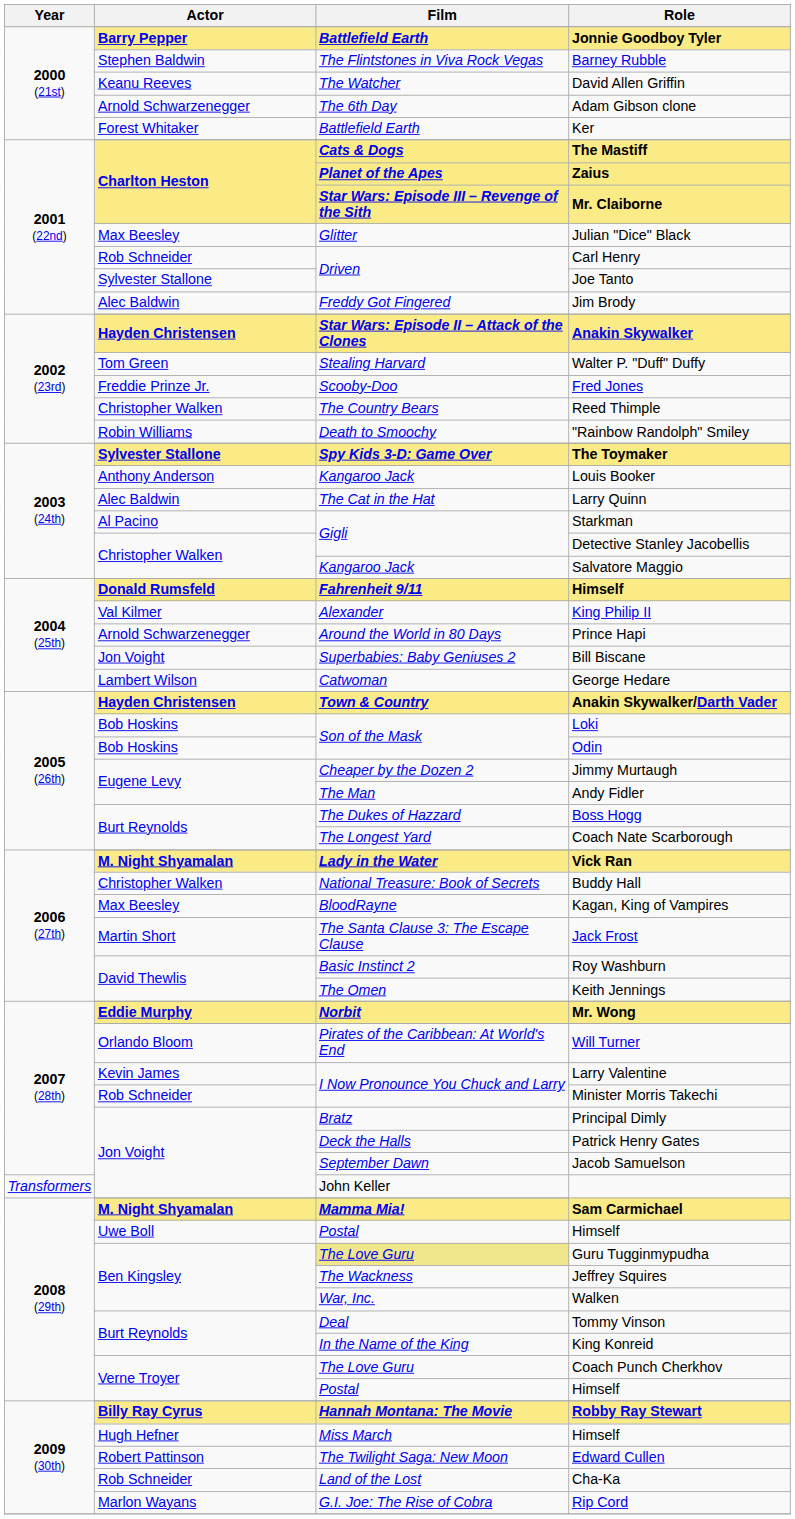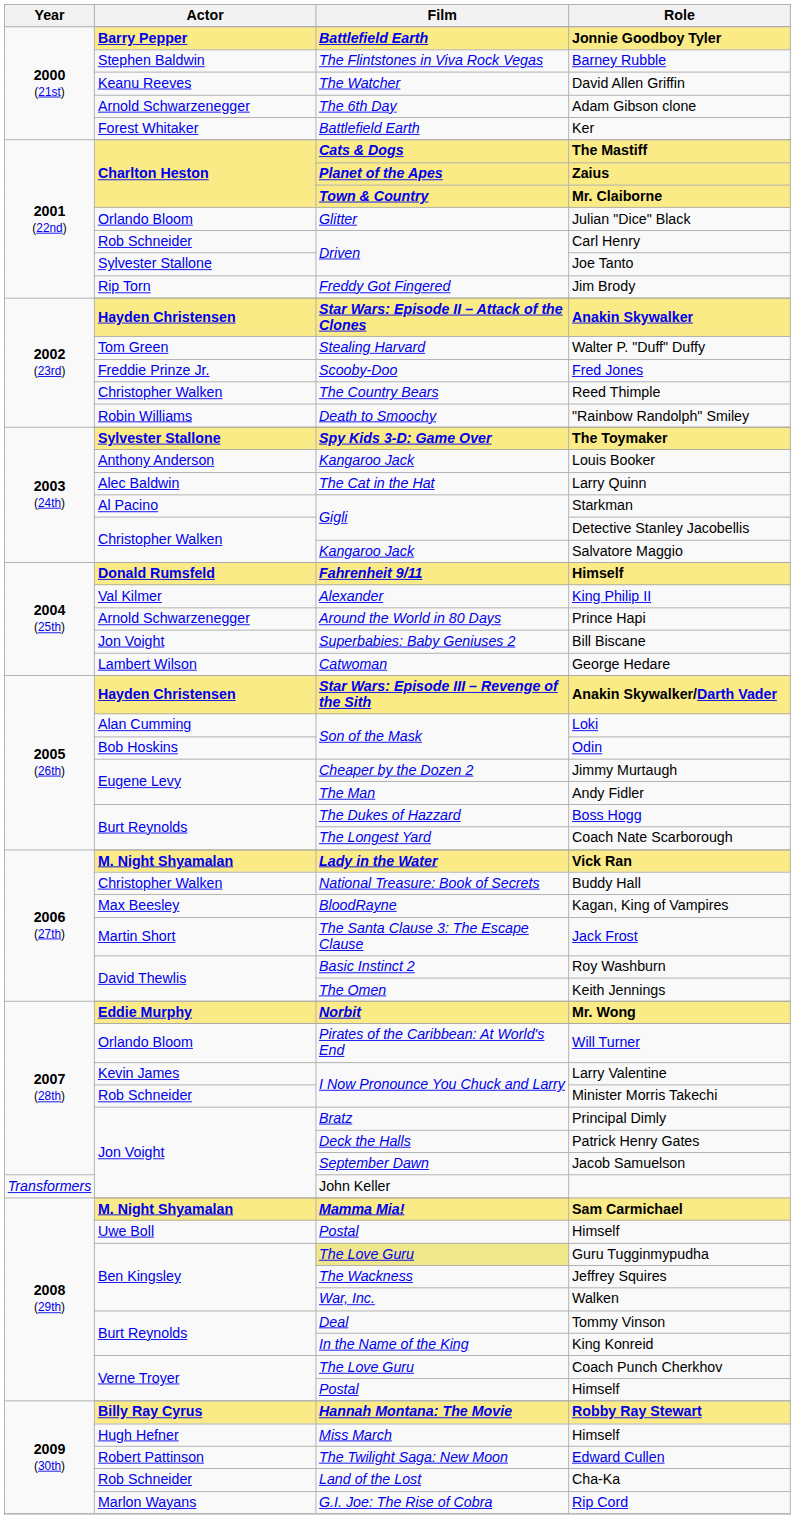Mr. Claiborne | Film: Star Wars: Episode III – Revenge of the Sith -> Town & Country
Julian "Dice" Black | Actor: Max Beesley -> Orlando Bloom
Jim Brody | Actor: Alec Baldwin -> Rip Torn
Anakin Skywalker/Darth Vader | Film: Town & Country -> Star Wars: Episode III – Revenge of the Sith
Loki | Actor: Bob Hoskins -> Alan Cumming
